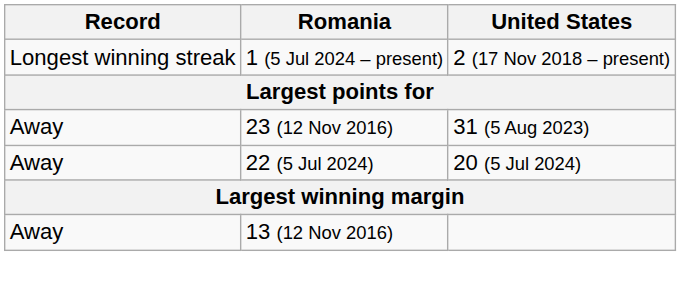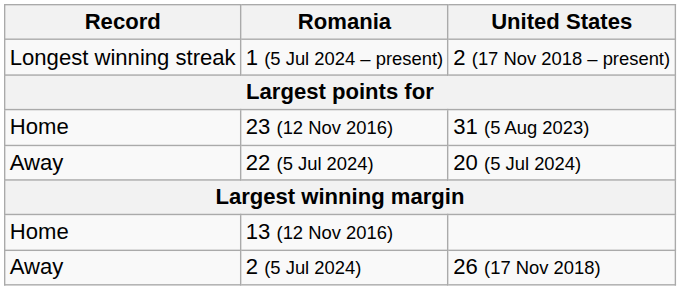23 (12 Nov 2016) | Record: Away -> Home
13 (12 Nov 2016) | Record: Away -> Home
+ row: Away | 2 (5 Jul 2024) | 26 (17 Nov 2018)
